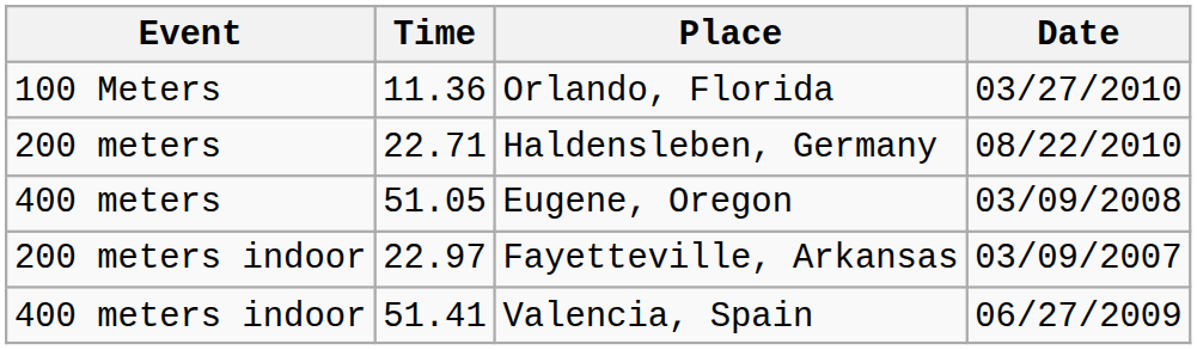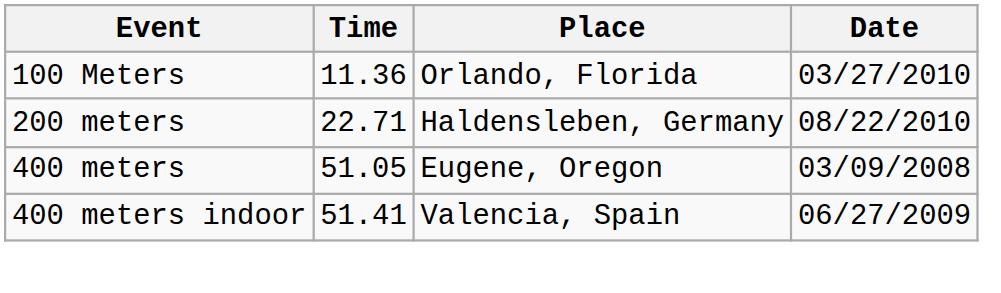- row: 200 meters indoor | 22.97 | Fayetteville, Arkansas | 03/09/2007
